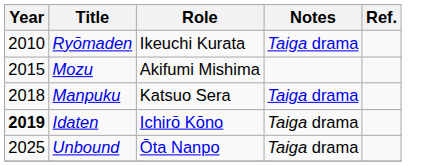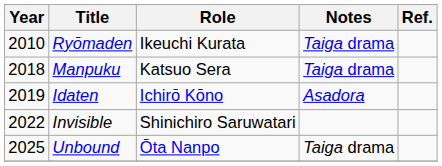- row: 2015 | Mozu | Akifumi Mishima
Idaten | Year: bold -> normal
Idaten | Notes: Taiga drama -> Asadora
+ row: 2022 | Invisible | Shinichiro Saruwatari
